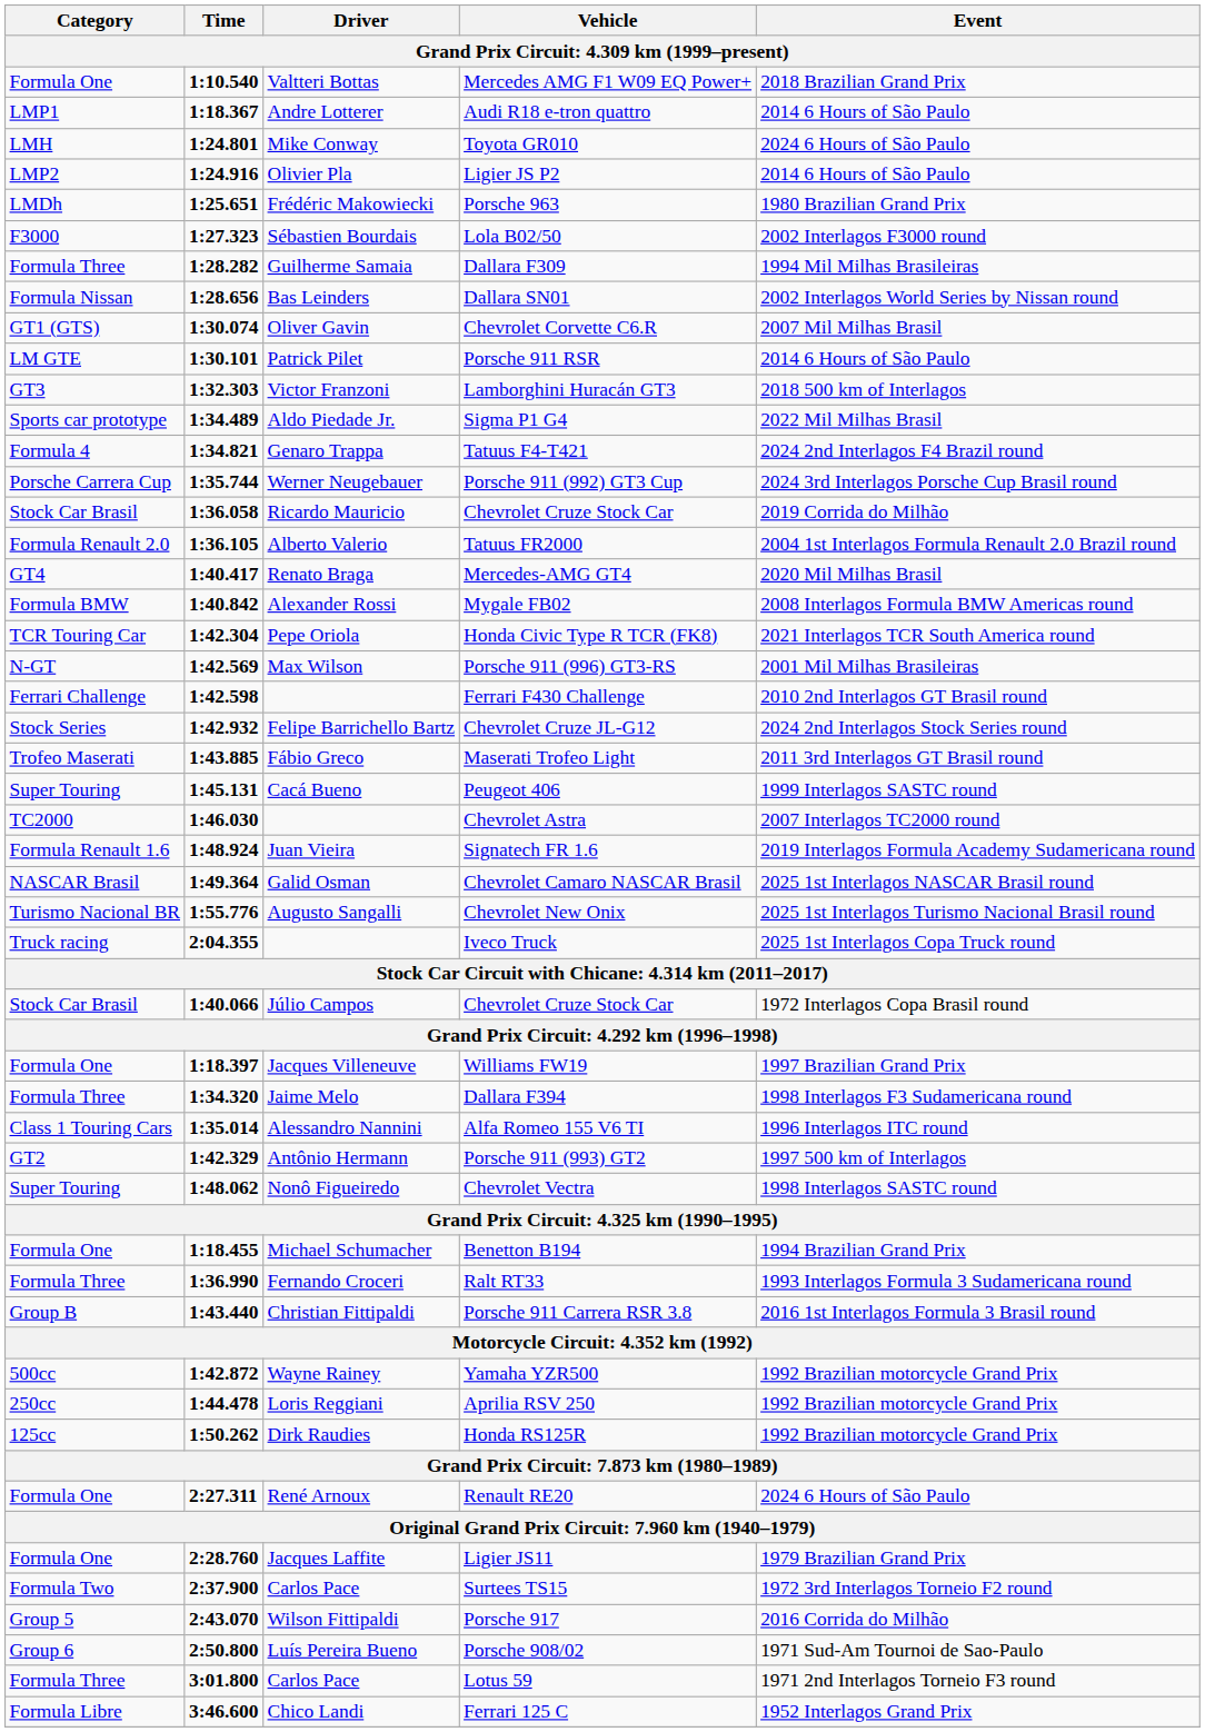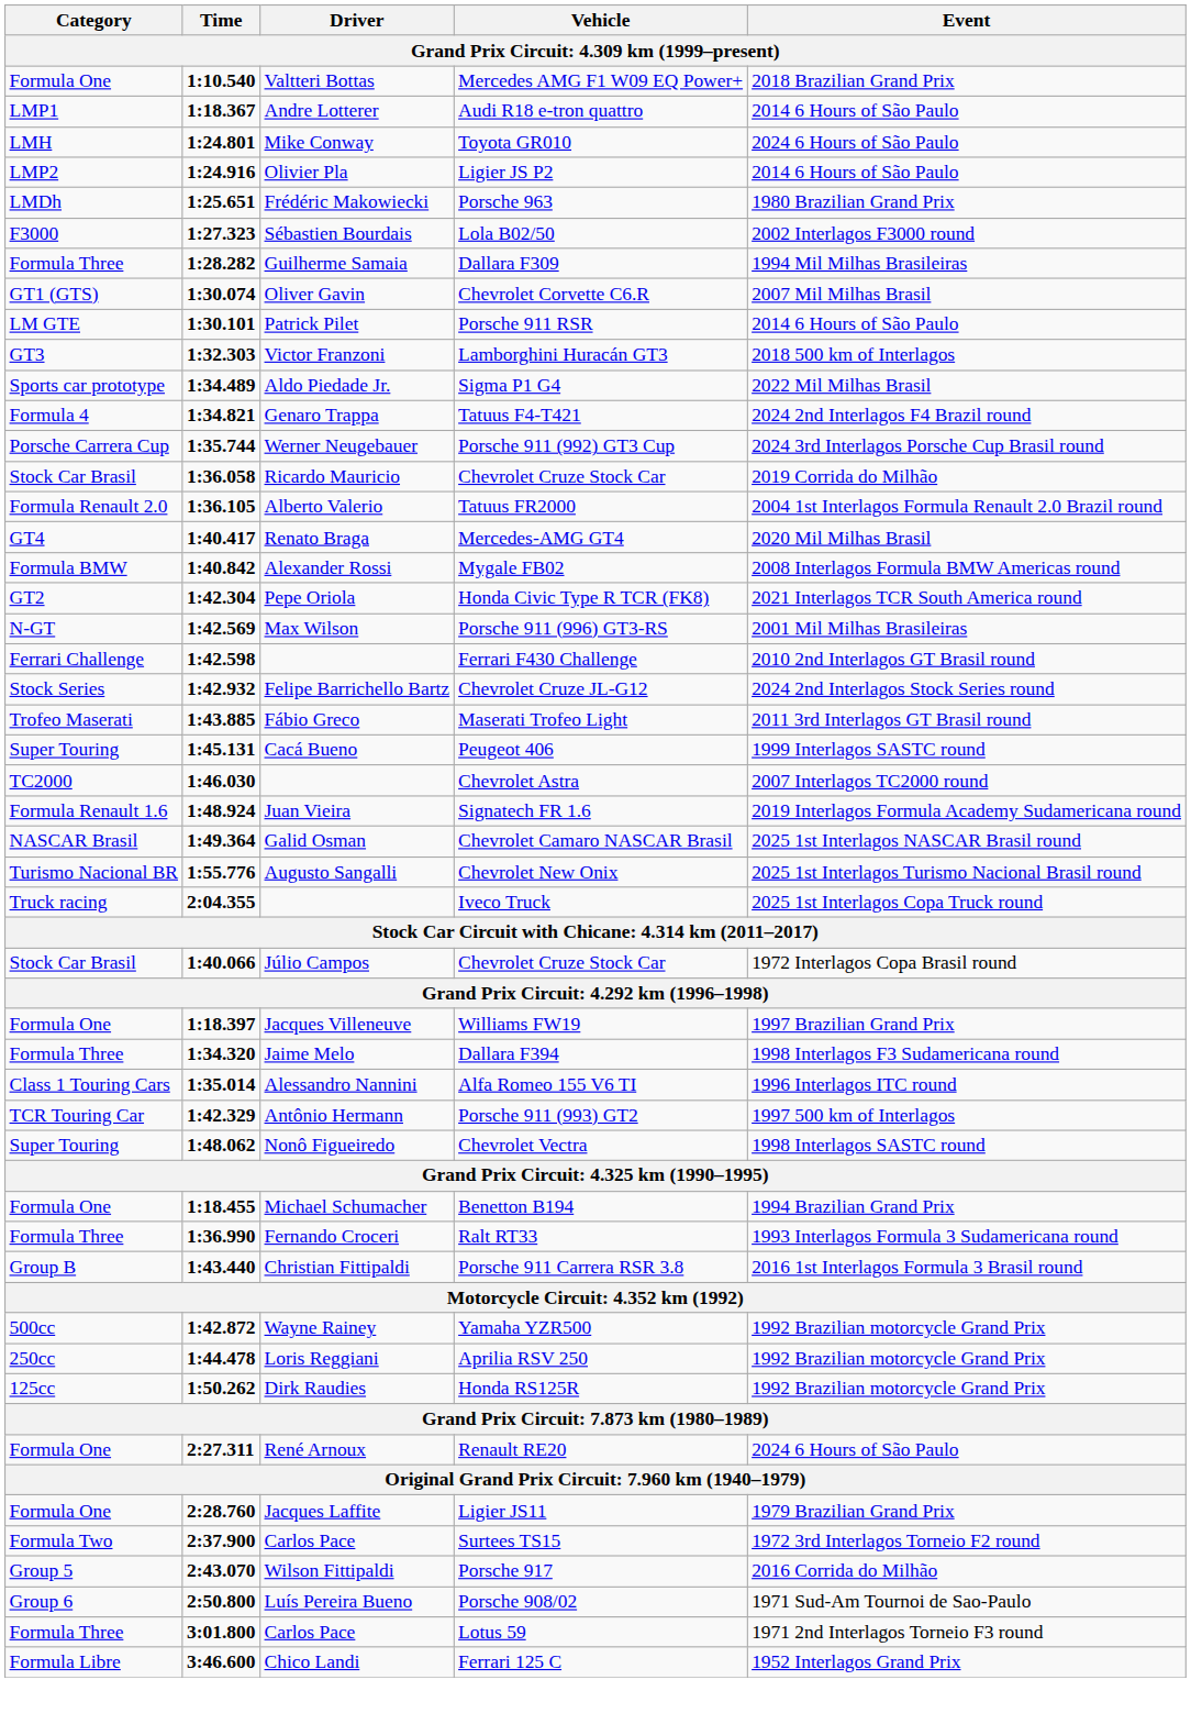- row: Formula Nissan | 1:28.656 | Bas Leinders | Dallara SN01 | 2002 Interlagos World Series by Nissan round
Honda Civic Type R TCR (FK8) | Category: TCR Touring Car -> GT2
Porsche 911 (993) GT2 | Category: GT2 -> TCR Touring Car
